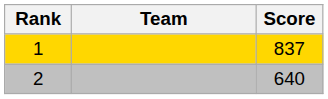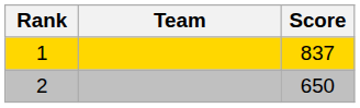2 | Score: 640 -> 650
